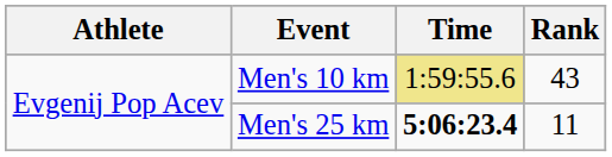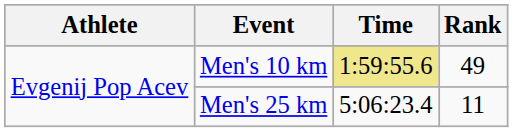Men's 10 km | Rank: 43 -> 49
Men's 25 km | Time: bold -> normal
